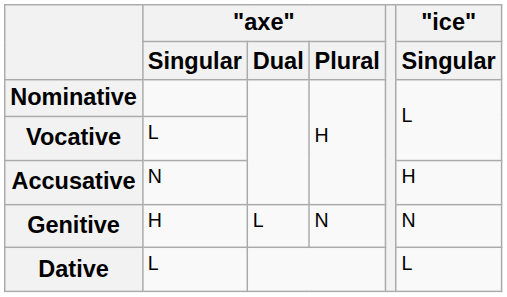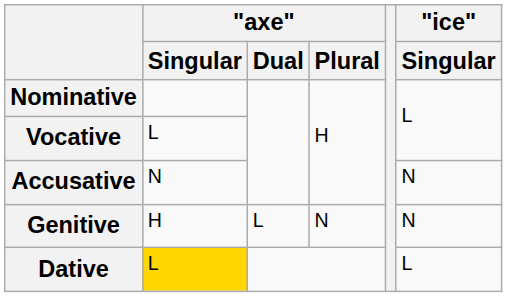Accusative | "ice" / Singular: H -> N
Dative | "axe" / Singular: no background -> gold background
